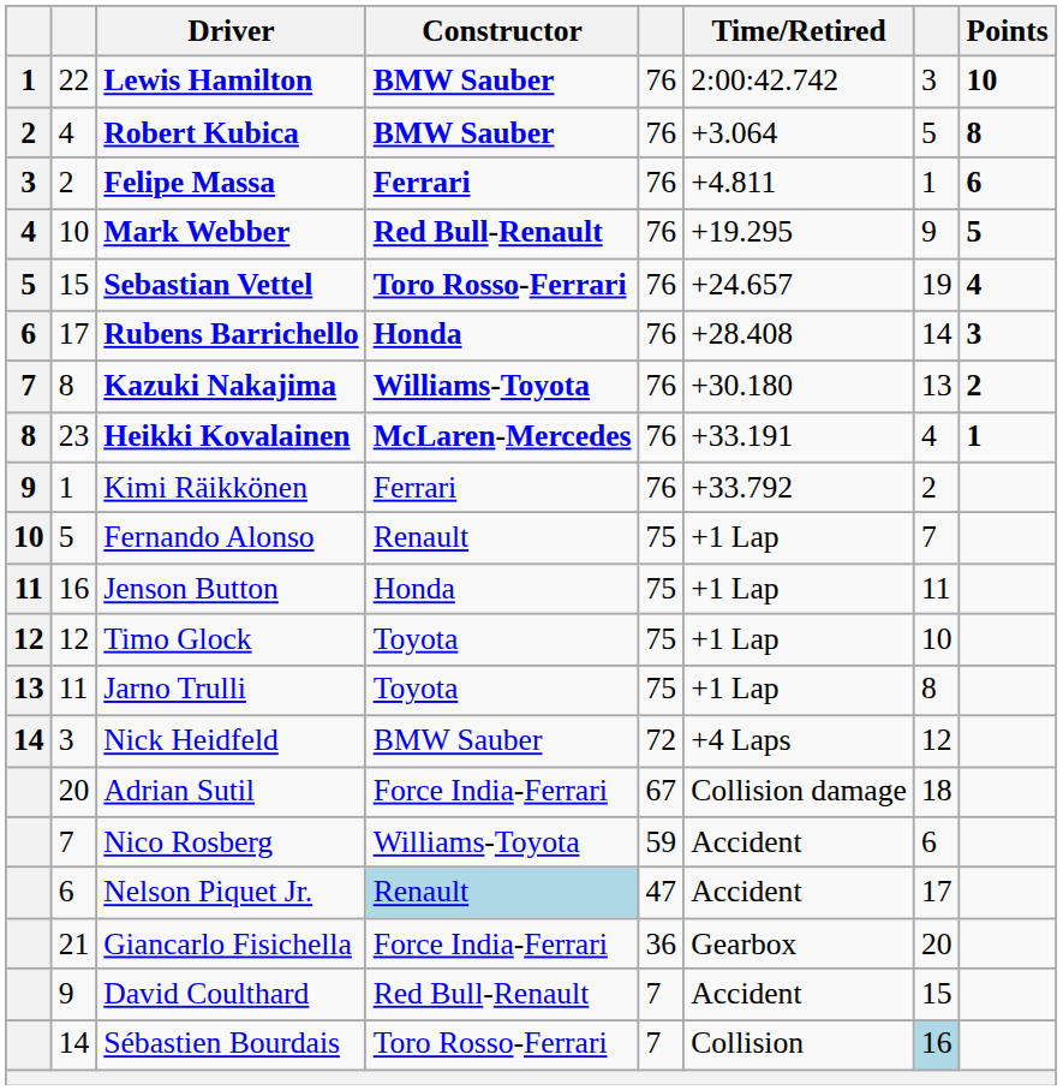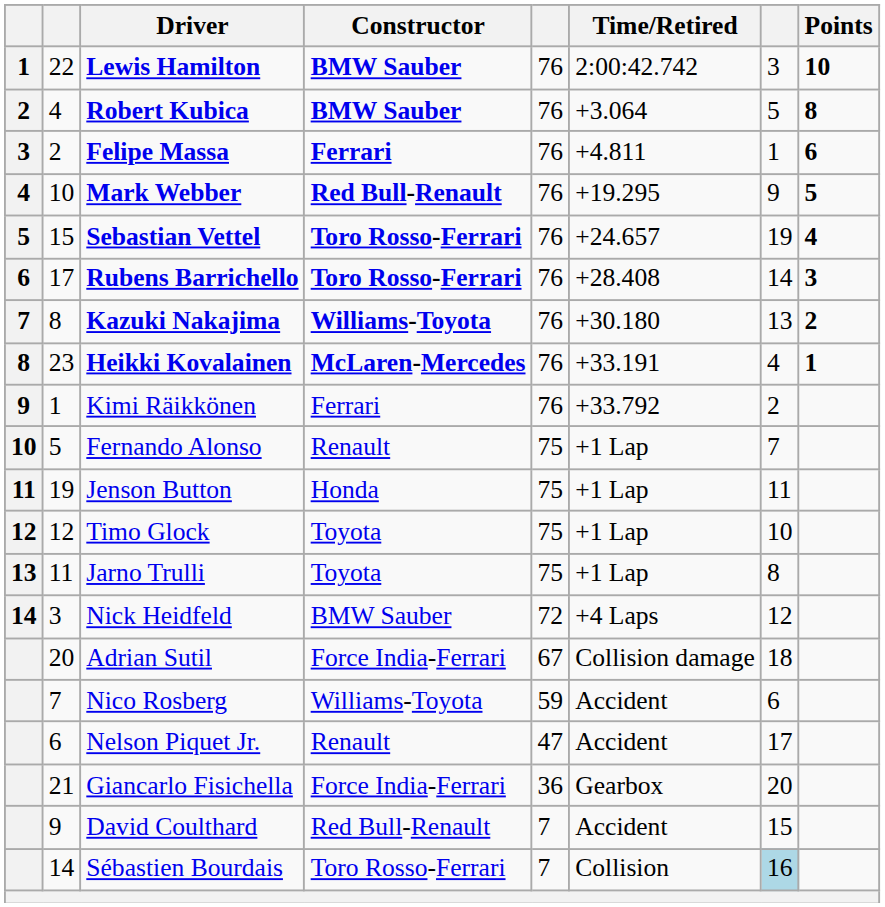Rubens Barrichello | Constructor: Honda -> Toro Rosso-Ferrari
Jenson Button | column 2: 16 -> 19
Nelson Piquet Jr. | Constructor: lightblue background -> no background
